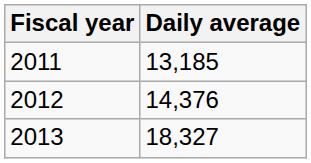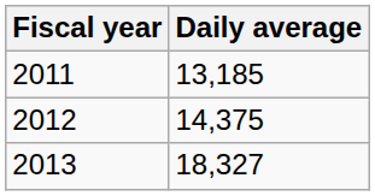2012 | Daily average: 14,376 -> 14,375
